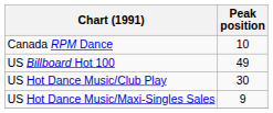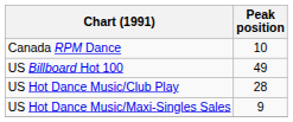US Hot Dance Music/Club Play | Peak position: 30 -> 28
